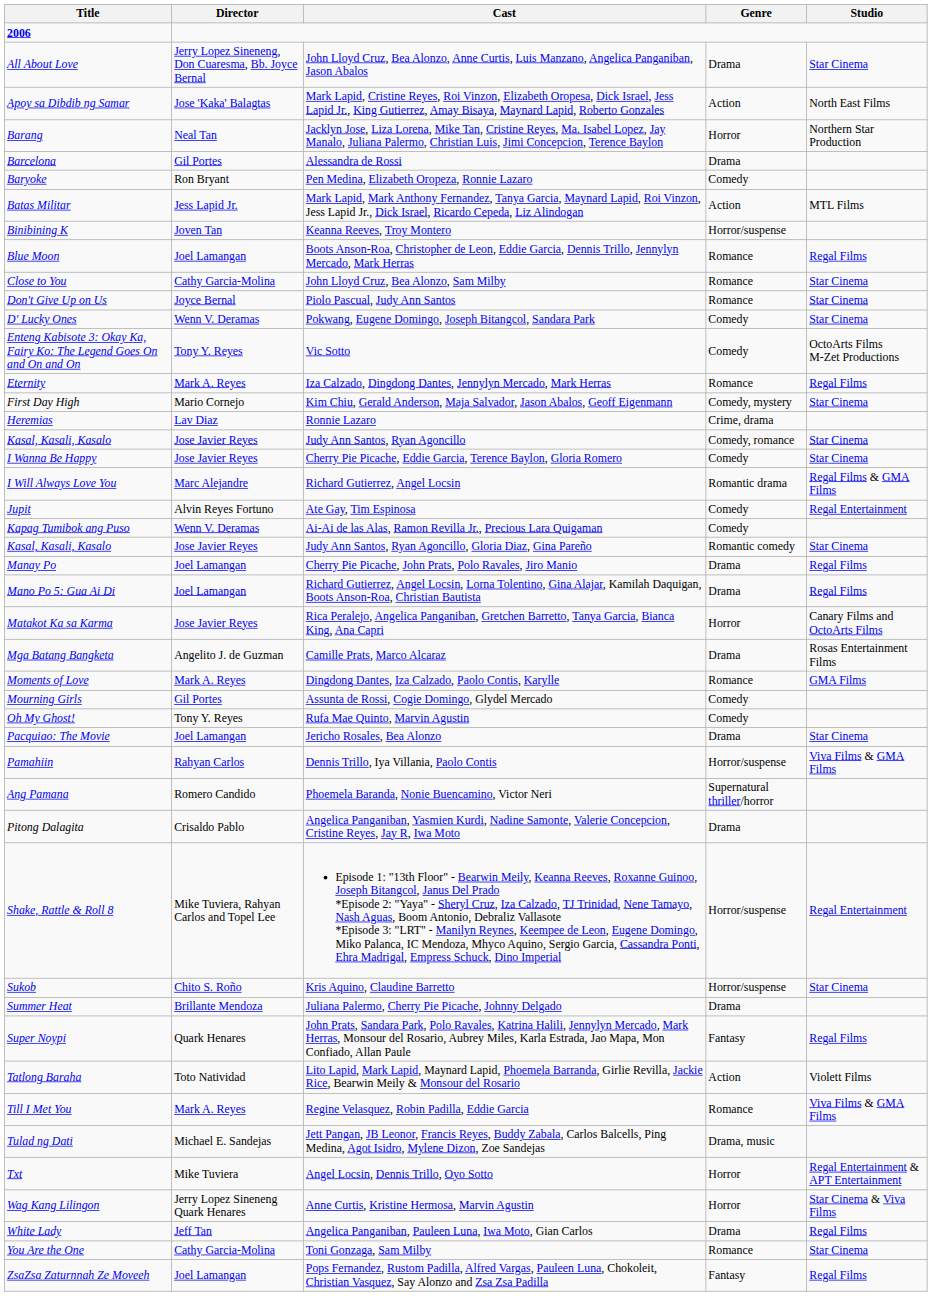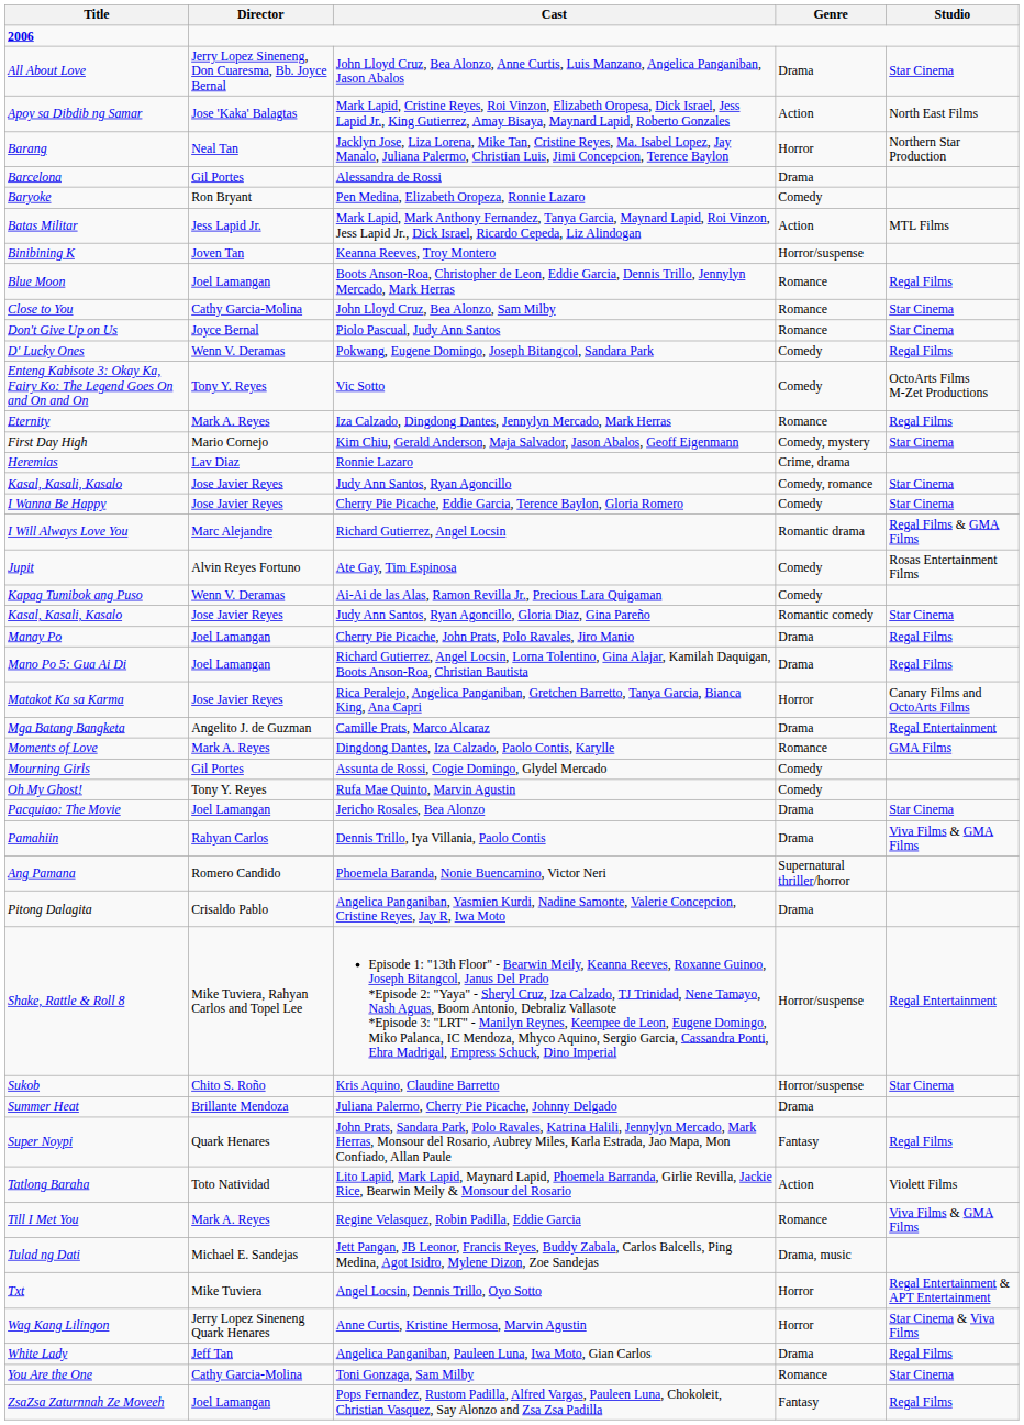Pokwang, Eugene Domingo, Joseph Bitangcol, Sandara Park | Studio: Star Cinema -> Regal Films
Ate Gay, Tim Espinosa | Studio: Regal Entertainment -> Rosas Entertainment Films
Camille Prats, Marco Alcaraz | Studio: Rosas Entertainment Films -> Regal Entertainment
Dennis Trillo, Iya Villania, Paolo Contis | Genre: Horror/suspense -> Drama
